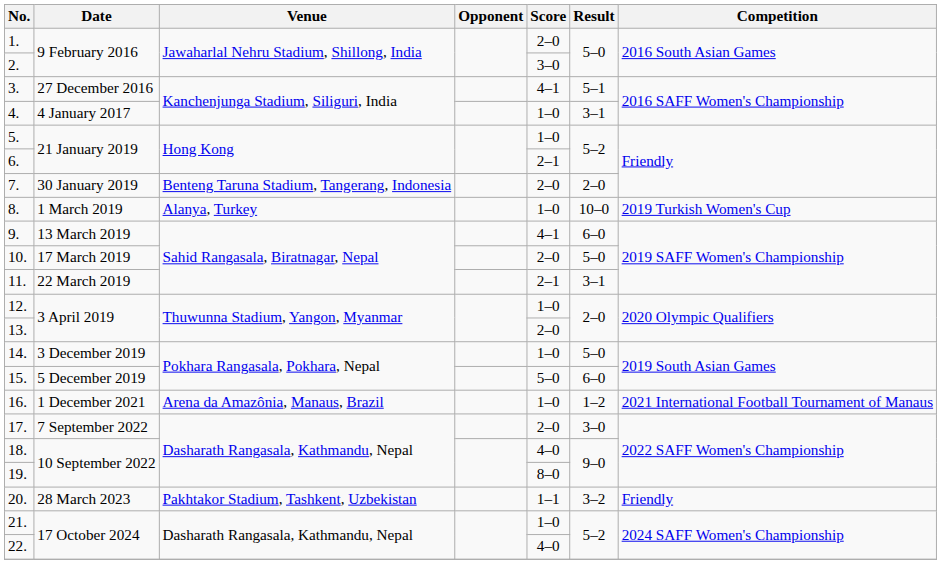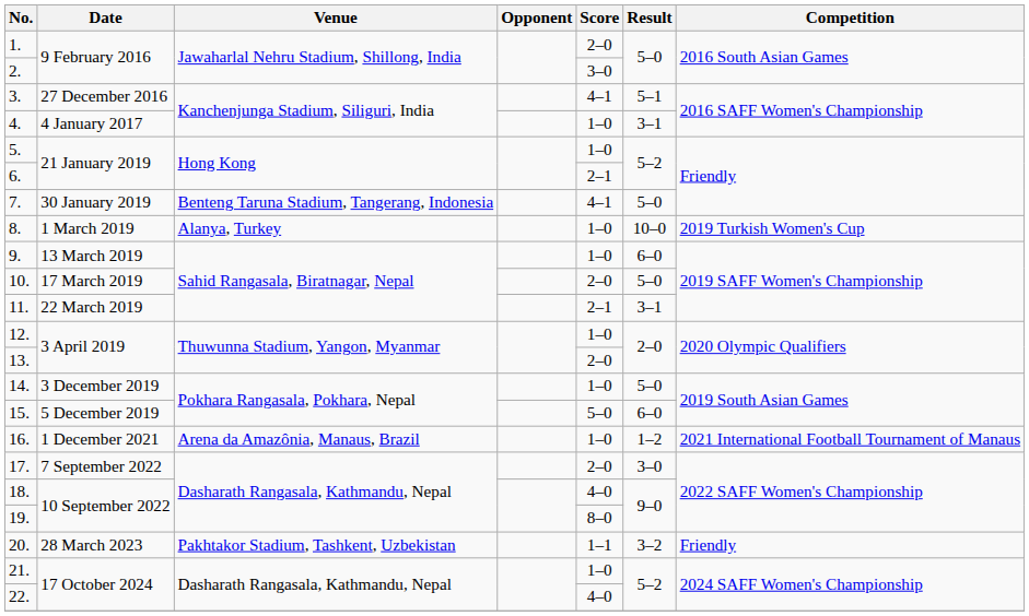7. | Score: 2–0 -> 4–1
7. | Result: 2–0 -> 5–0
9. | Score: 4–1 -> 1–0
